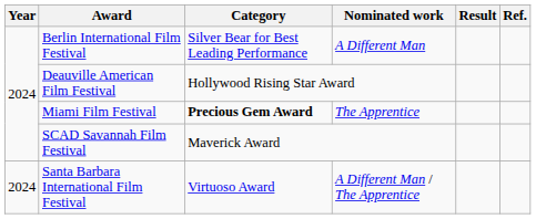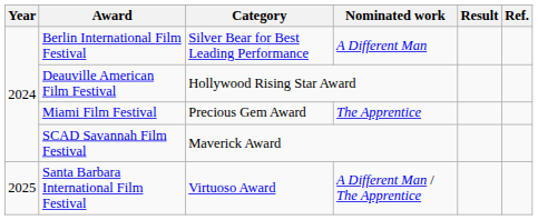Miami Film Festival | Category: bold -> normal
Santa Barbara International Film Festival | Year: 2024 -> 2025
